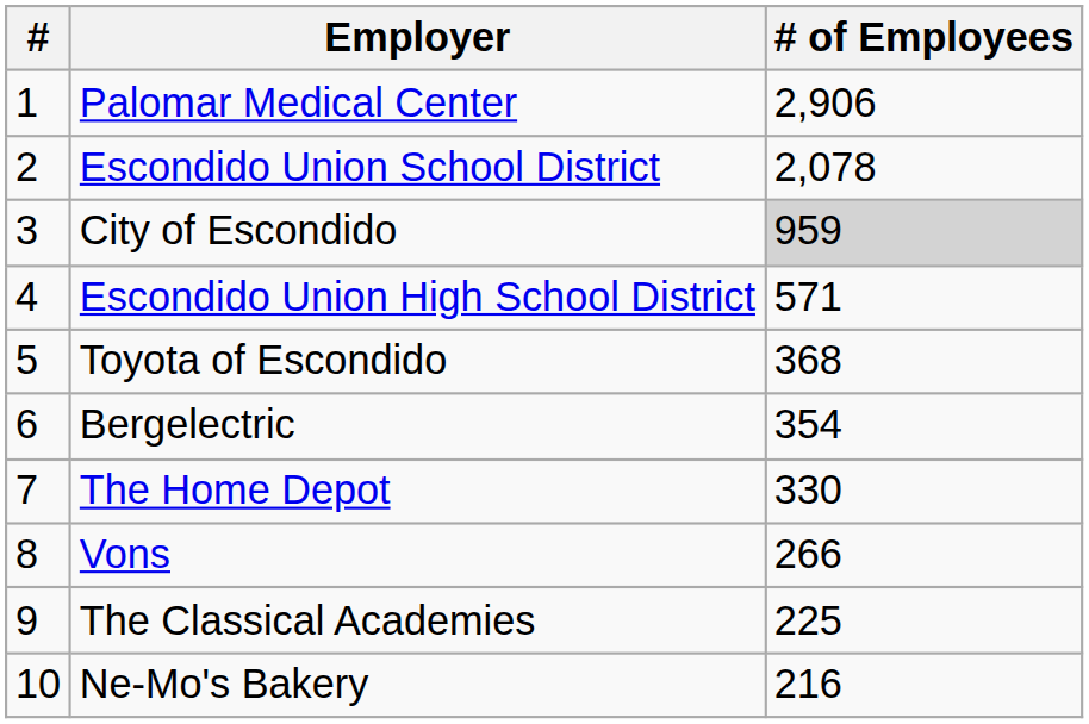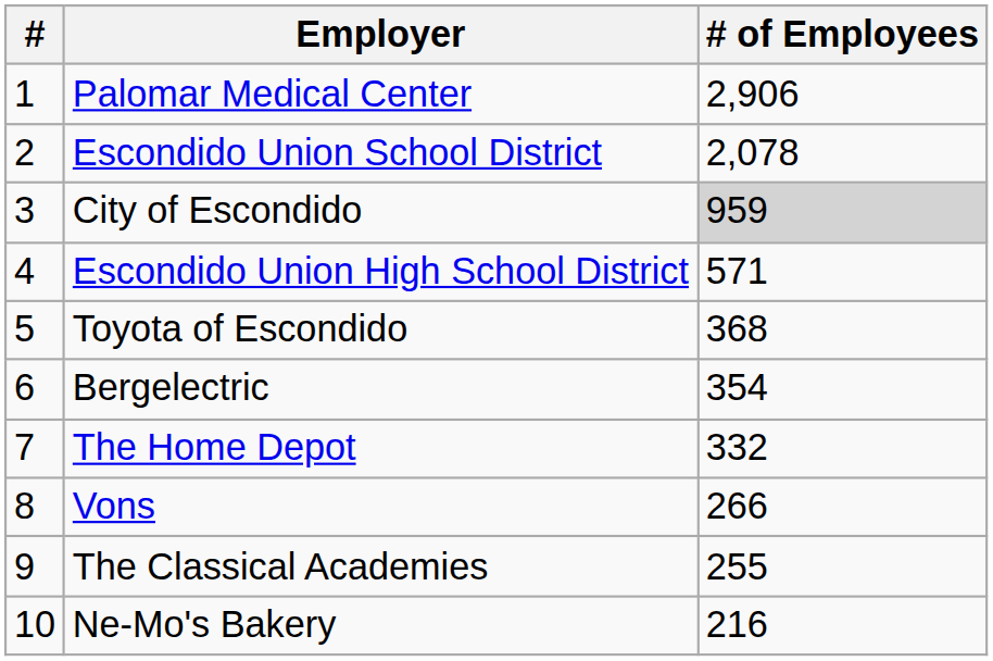The Home Depot | # of Employees: 330 -> 332
The Classical Academies | # of Employees: 225 -> 255
